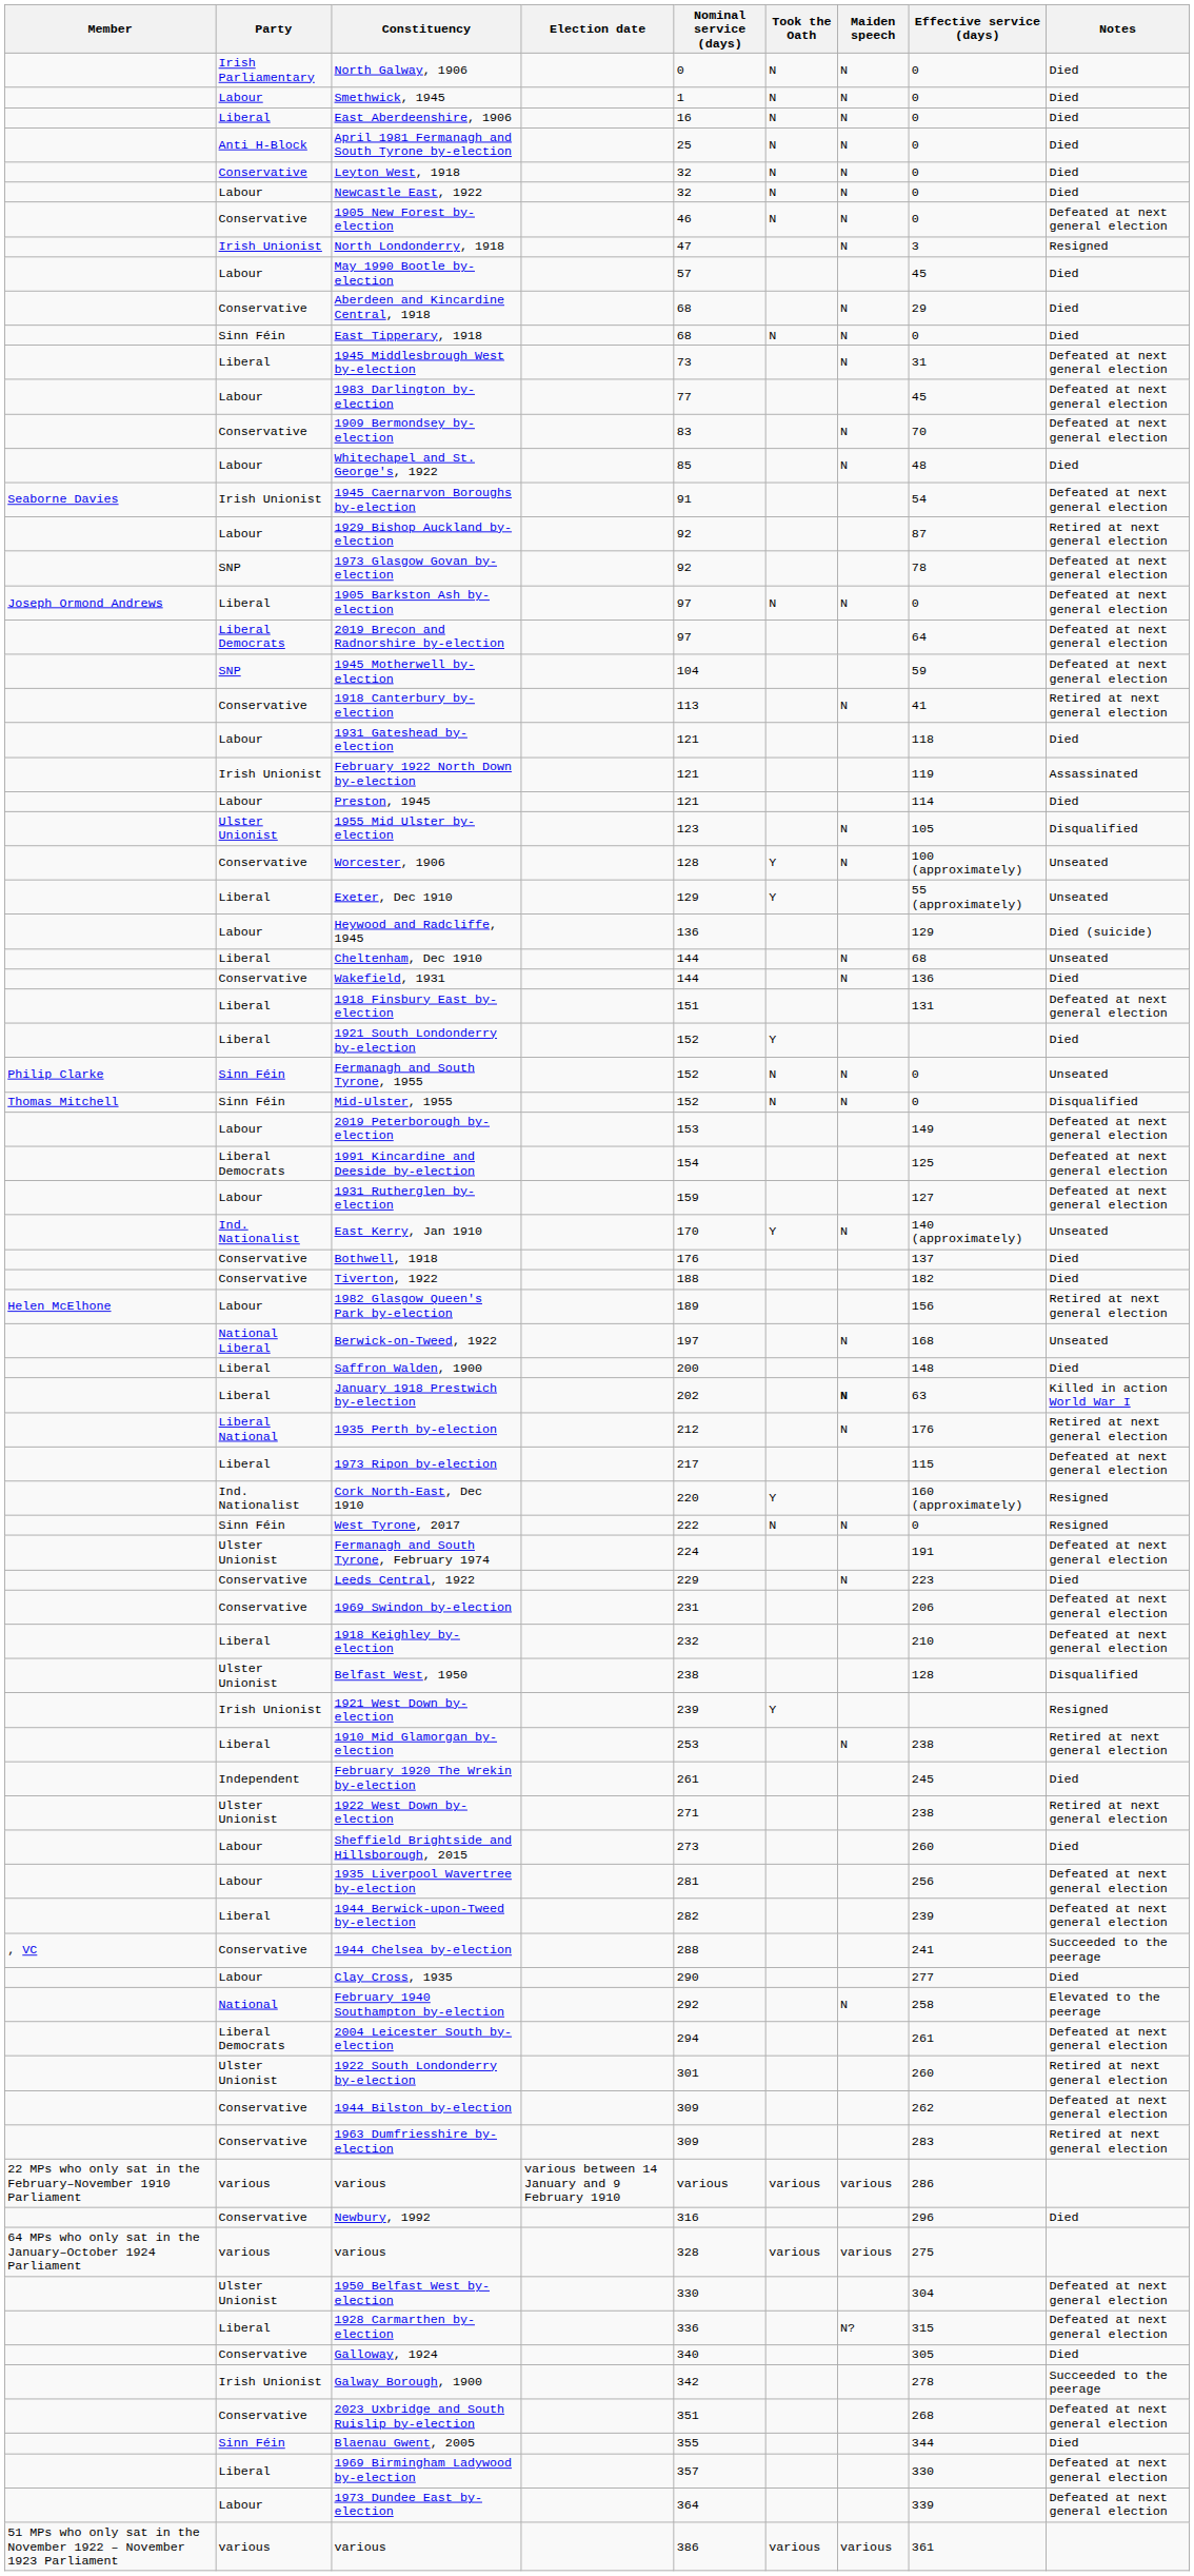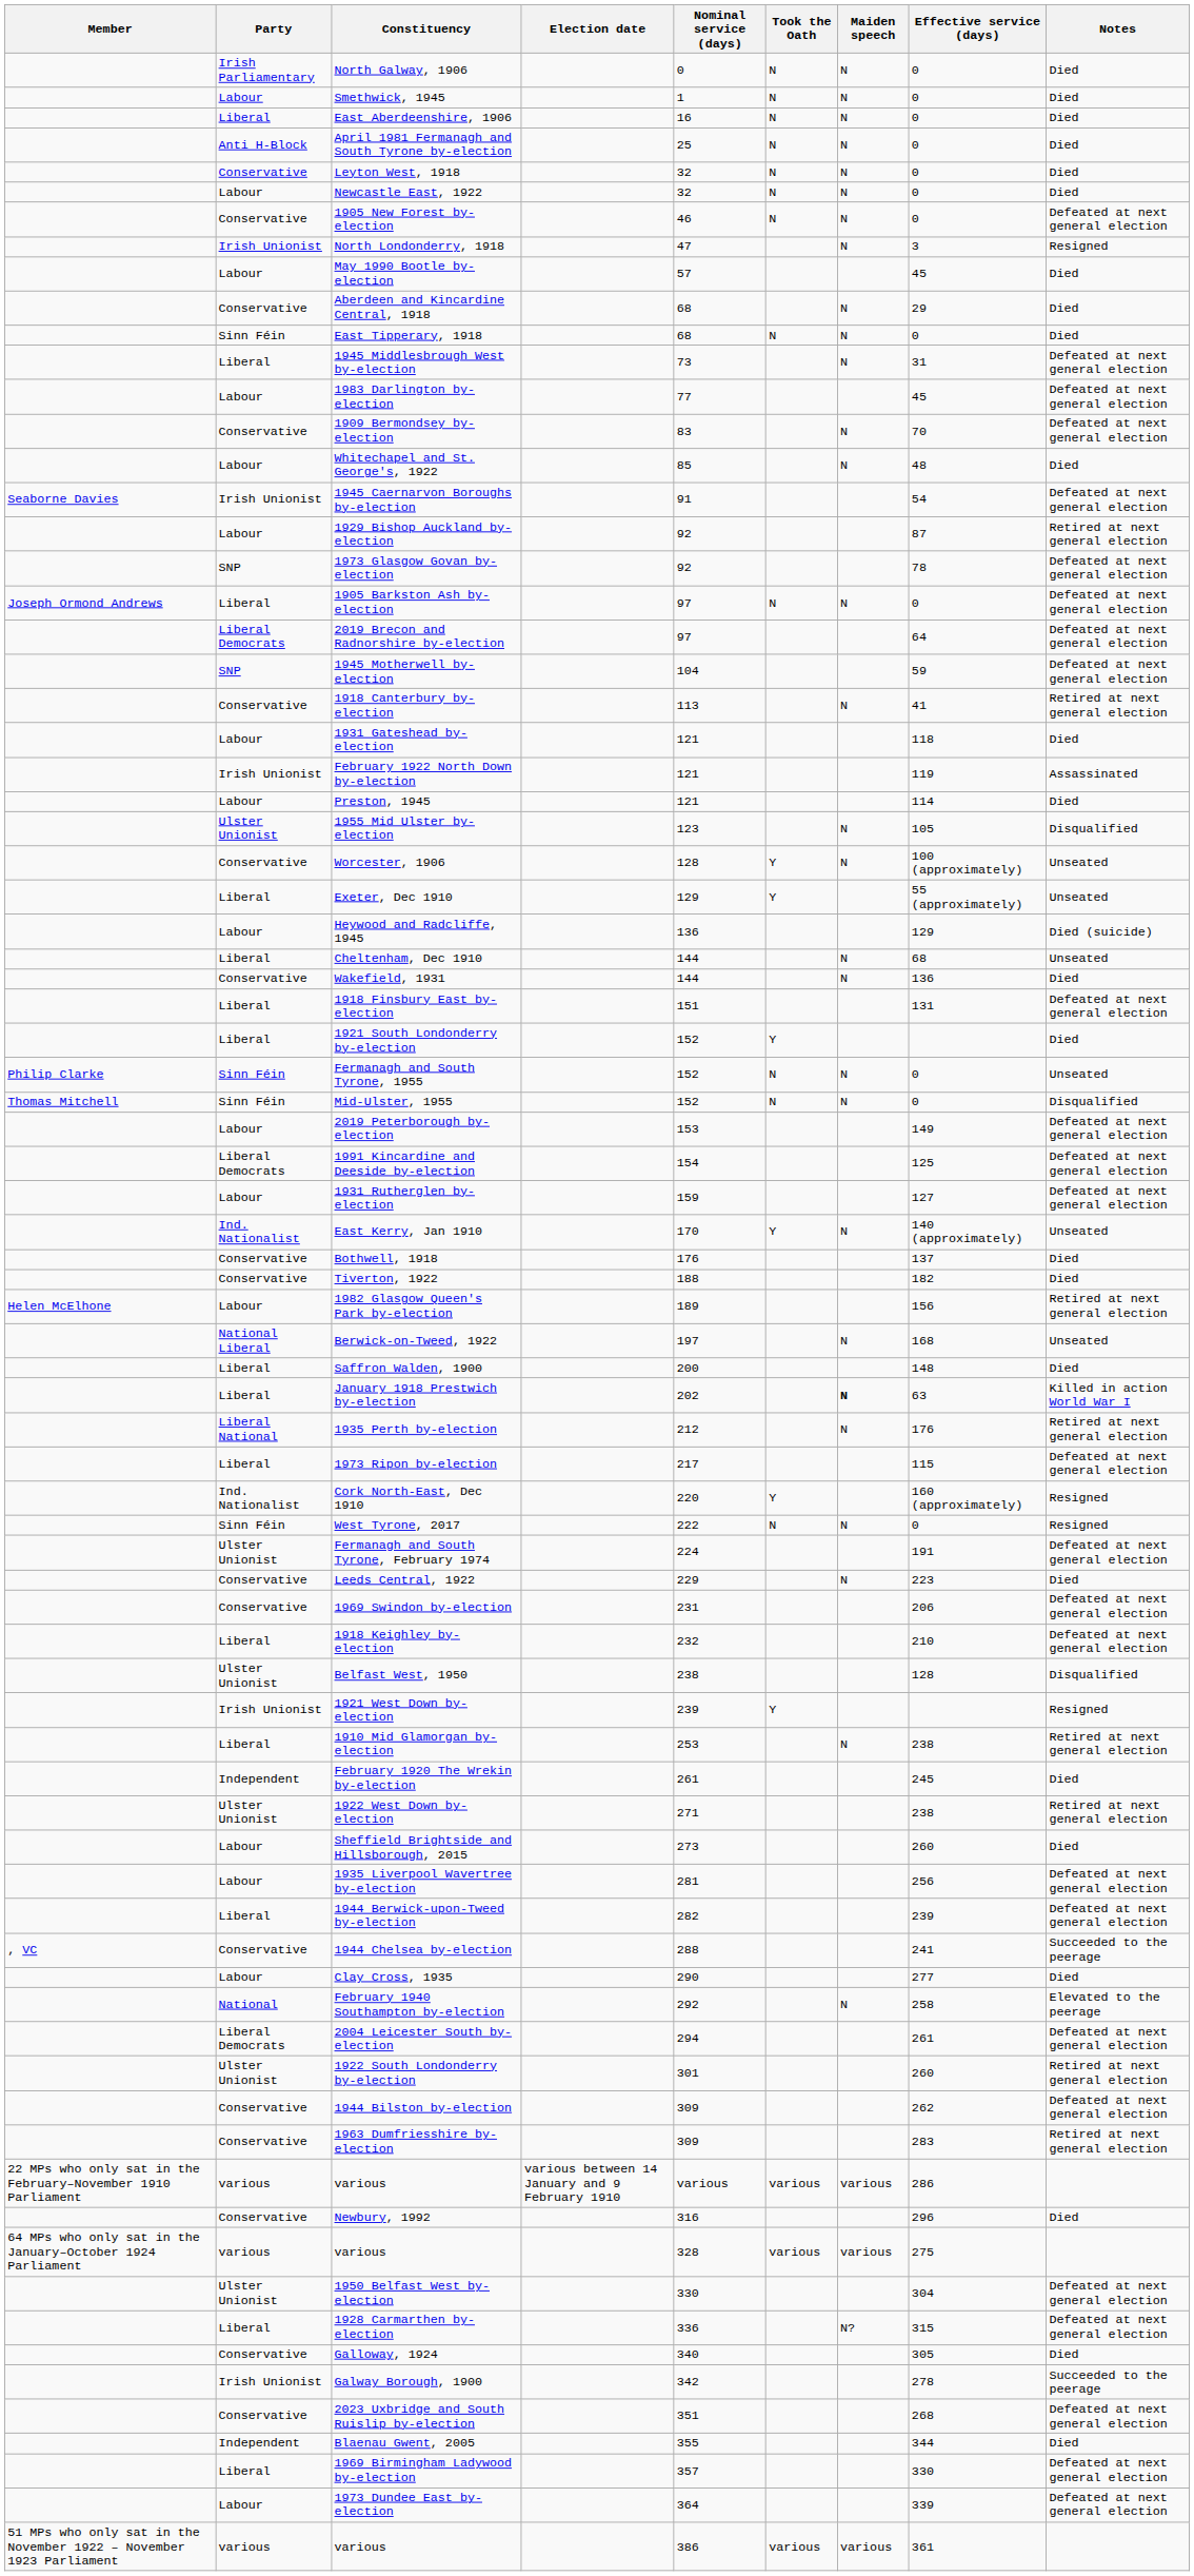Blaenau Gwent, 2005 | Party: Sinn Féin -> Independent
